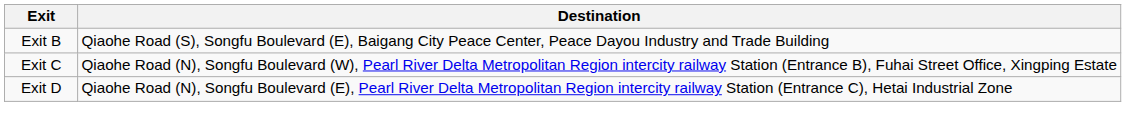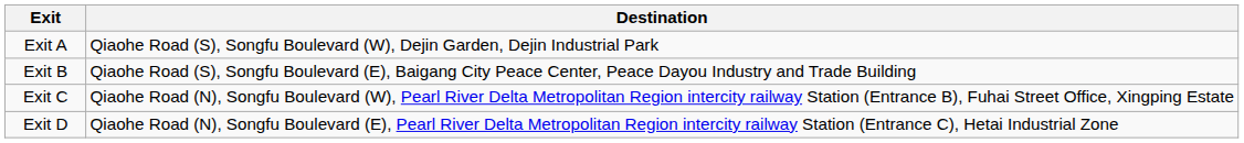+ row: Exit A | Qiaohe Road (S), Songfu Boulevard (W), Dejin Garden, Dejin Industrial Park
